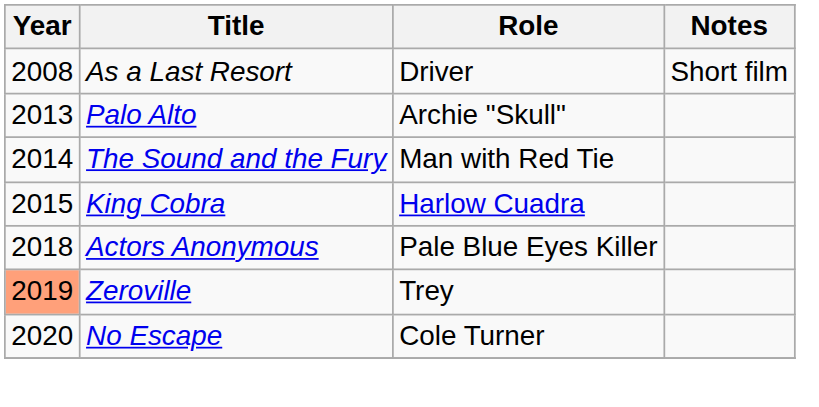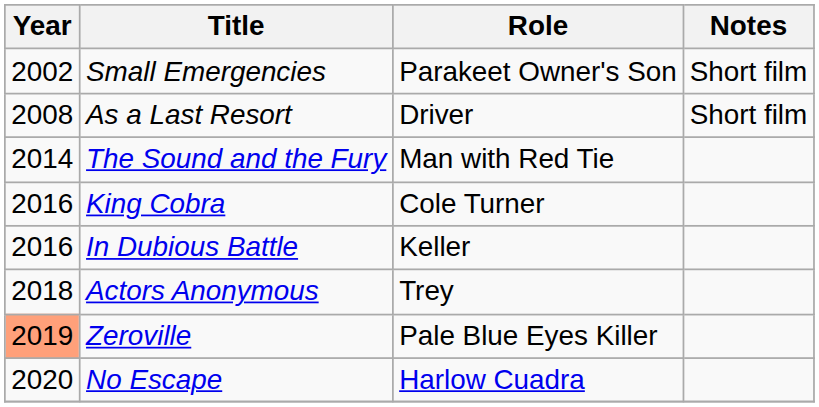+ row: 2002 | Small Emergencies | Parakeet Owner's Son | Short film
- row: 2013 | Palo Alto | Archie "Skull"
King Cobra | Year: 2015 -> 2016
King Cobra | Role: Harlow Cuadra -> Cole Turner
+ row: 2016 | In Dubious Battle | Keller
Actors Anonymous | Role: Pale Blue Eyes Killer -> Trey
Zeroville | Role: Trey -> Pale Blue Eyes Killer
No Escape | Role: Cole Turner -> Harlow Cuadra
